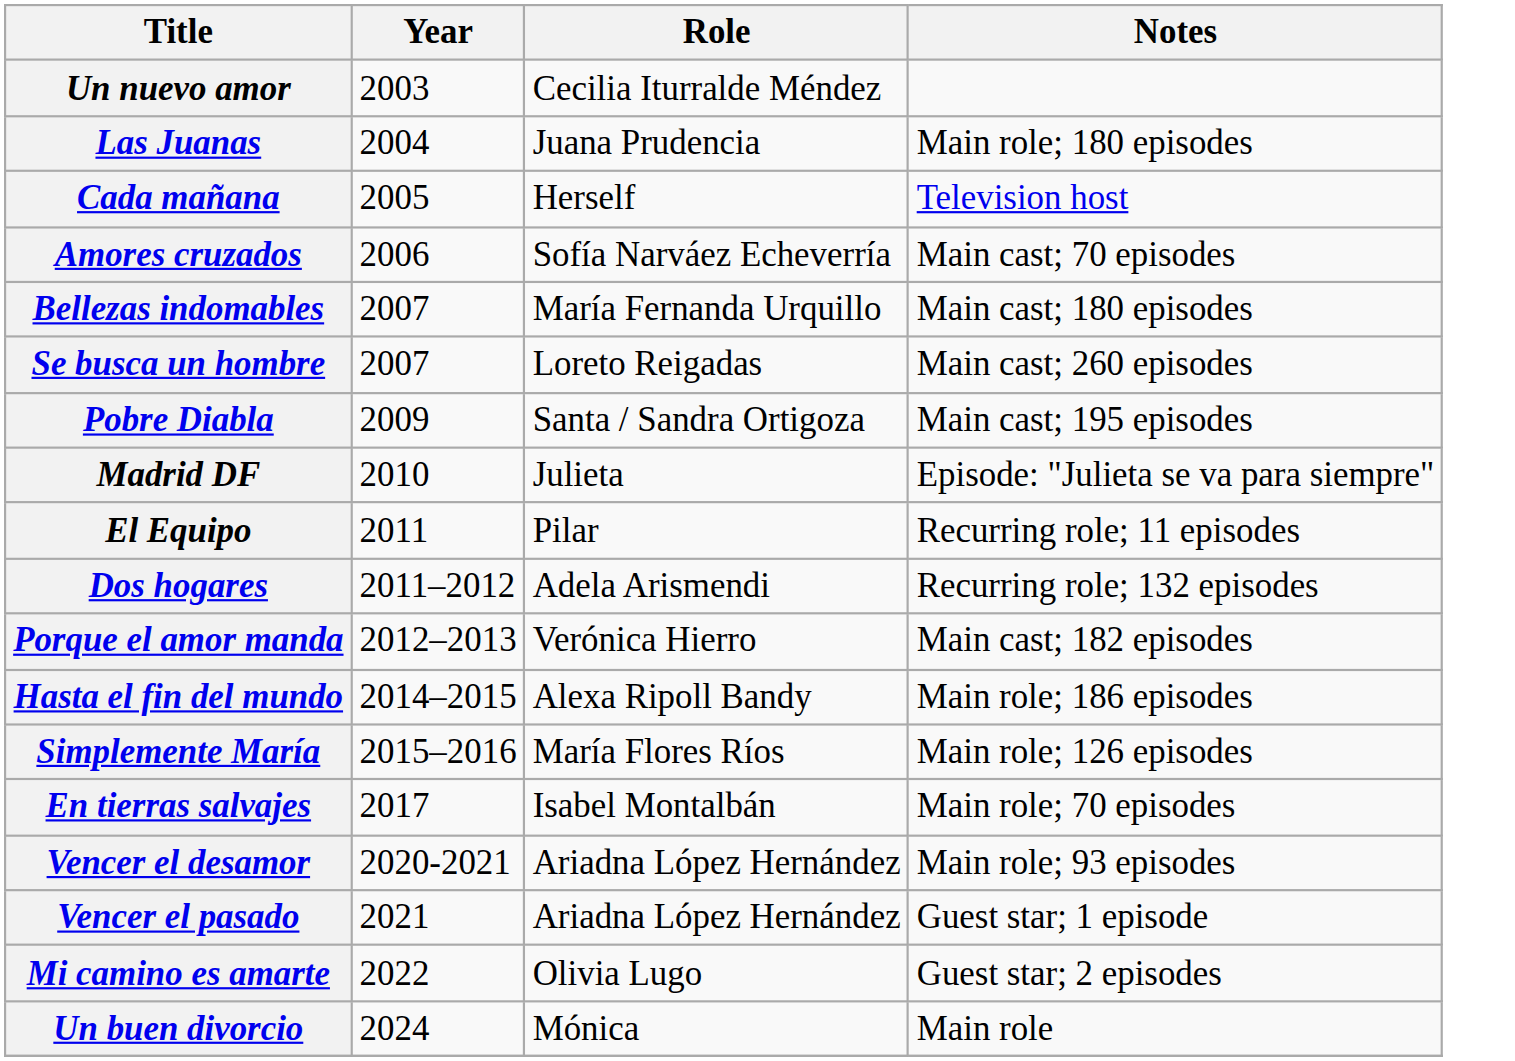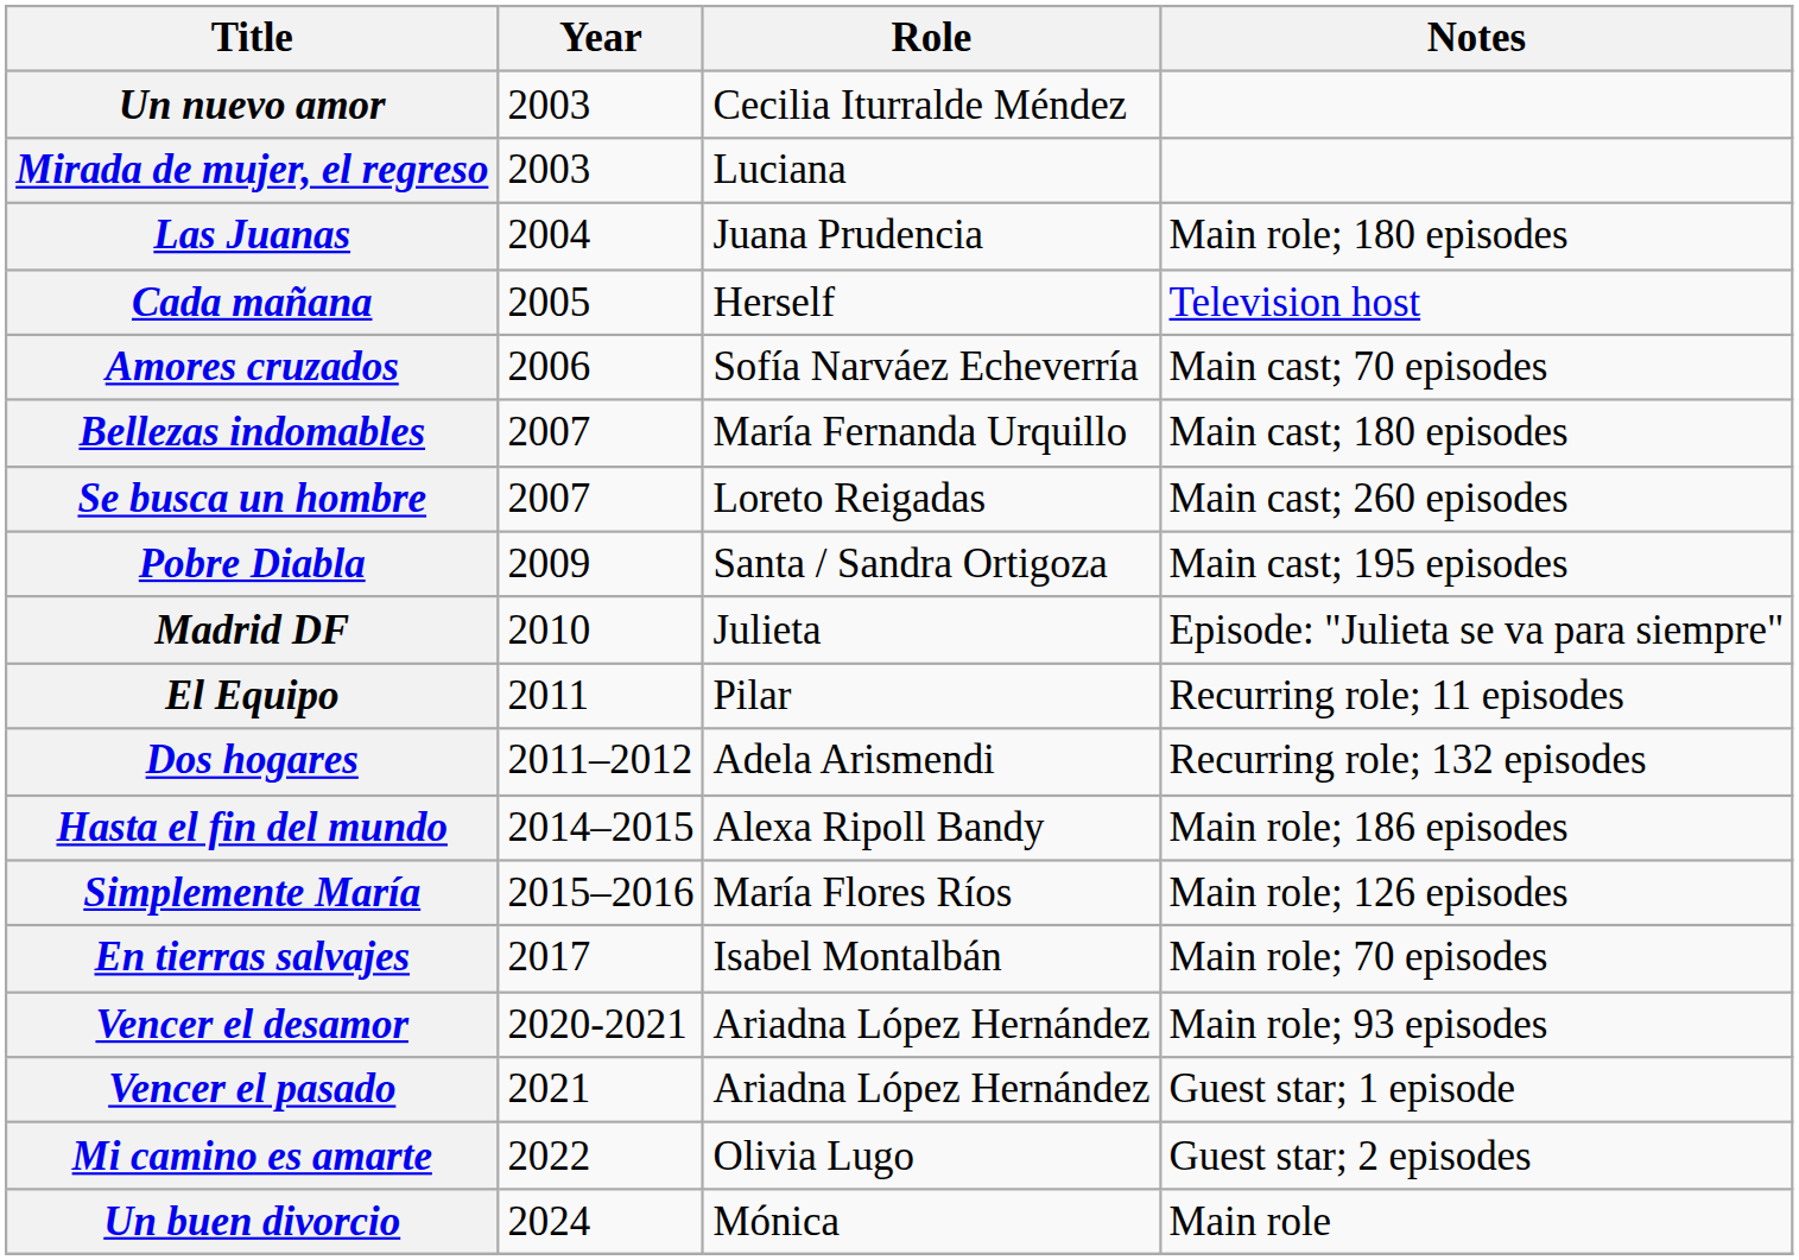+ row: Mirada de mujer, el regreso | 2003 | Luciana
- row: Porque el amor manda | 2012–2013 | Verónica Hierro | Main cast; 182 episodes
